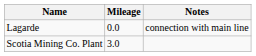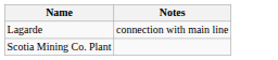- column: Mileage | 0.0 | 3.0
